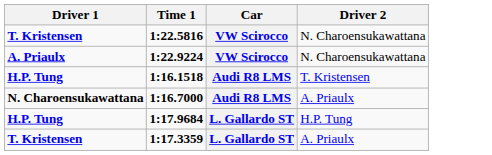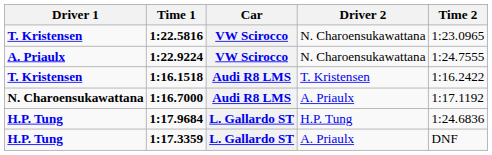+ column: Time 2 | 1:23.0965 | 1:24.7555 | 1:16.2422 | 1:17.1192 | 1:24.6836 | DNF
1:16.1518 | Driver 1: H.P. Tung -> T. Kristensen
1:17.3359 | Driver 1: T. Kristensen -> H.P. Tung
